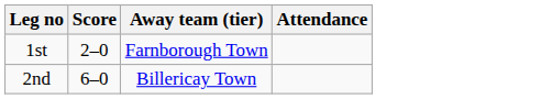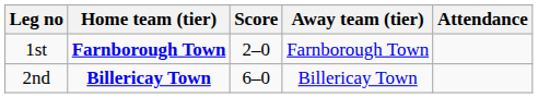+ column: Home team (tier) | Farnborough Town | Billericay Town
